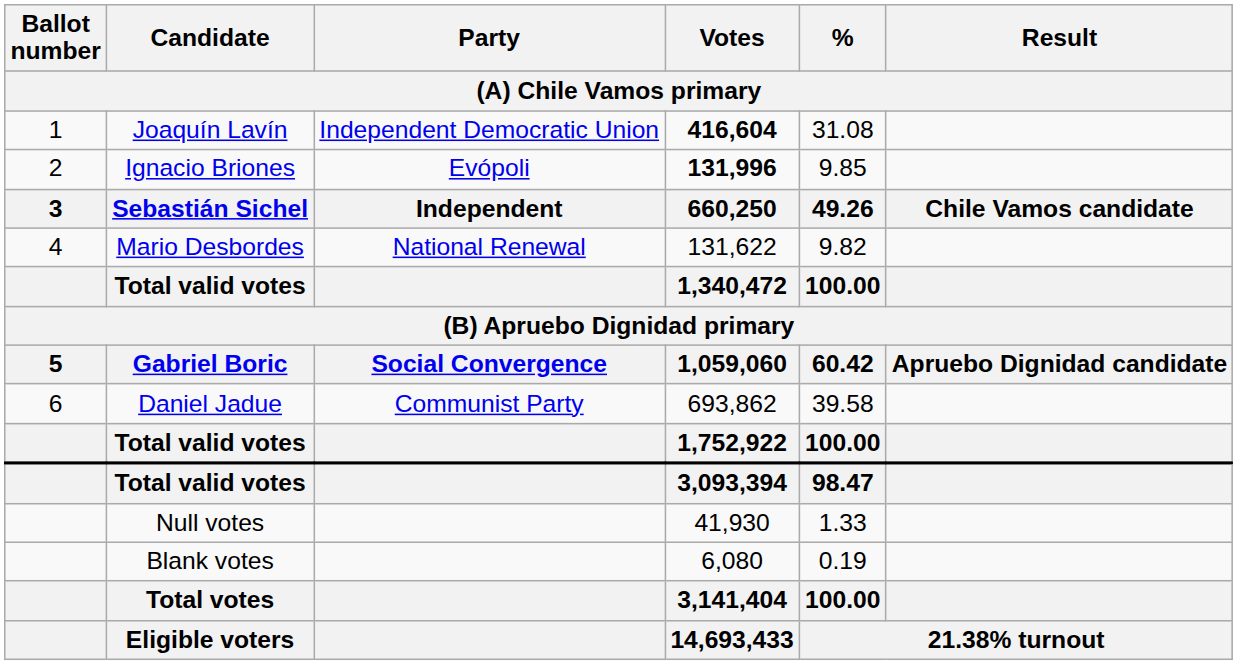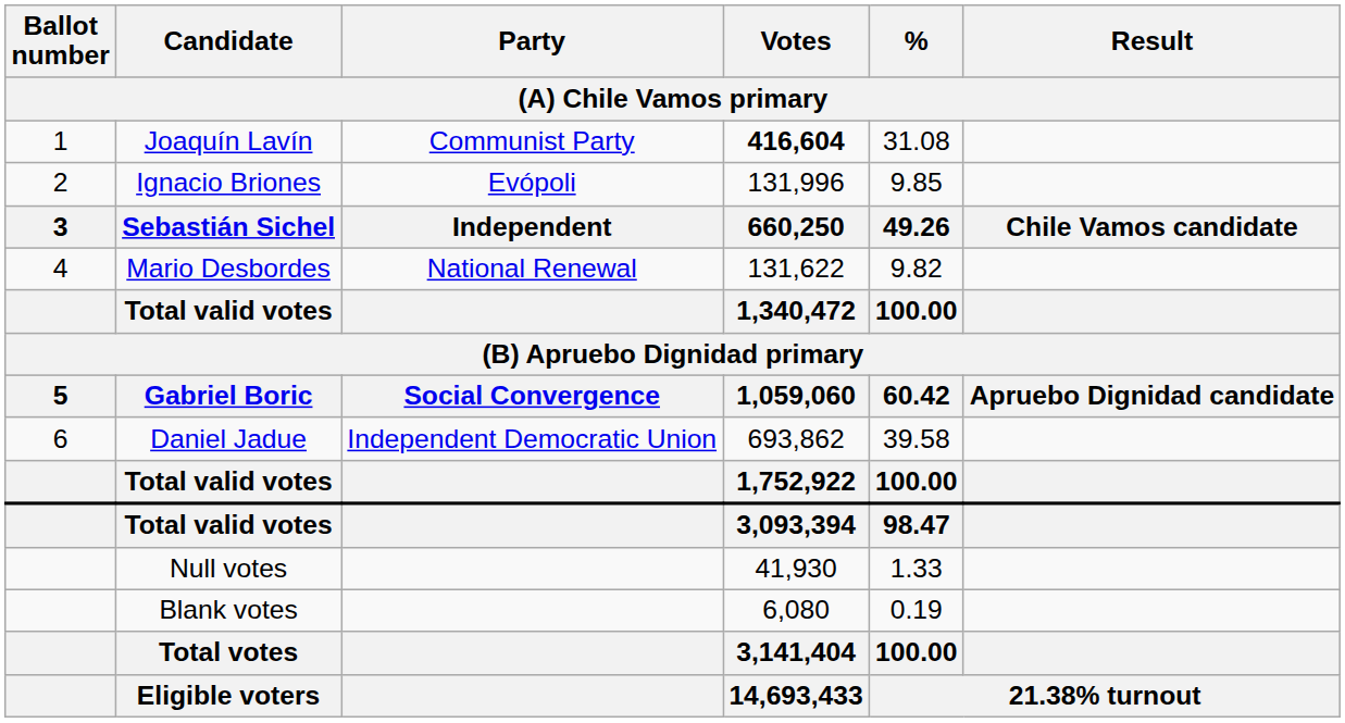Joaquín Lavín | Party: Independent Democratic Union -> Communist Party
Ignacio Briones | Votes: bold -> normal
Daniel Jadue | Party: Communist Party -> Independent Democratic Union
